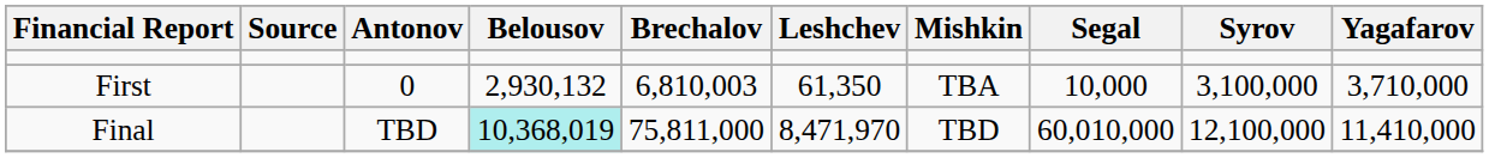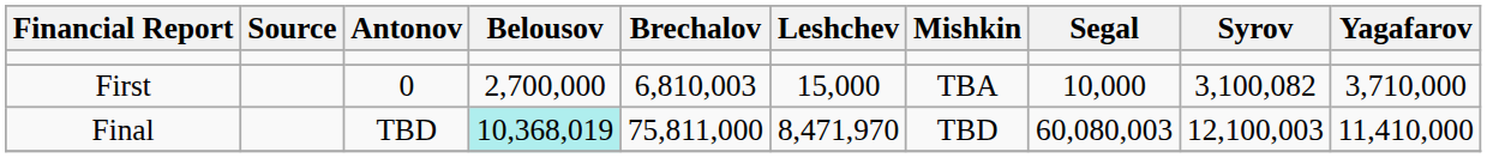First | Belousov: 2,930,132 -> 2,700,000
First | Leshchev: 61,350 -> 15,000
First | Syrov: 3,100,000 -> 3,100,082
Final | Segal: 60,010,000 -> 60,080,003
Final | Syrov: 12,100,000 -> 12,100,003
